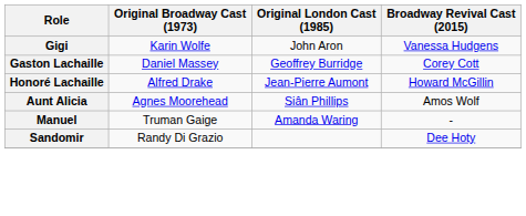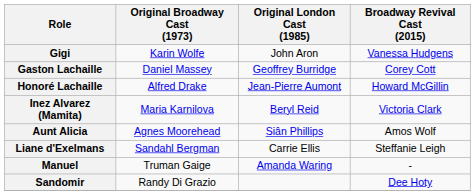+ row: Inez Alvarez (Mamita) | Maria Karnilova | Beryl Reid | Victoria Clark
+ row: Liane d'Exelmans | Sandahl Bergman | Carrie Ellis | Steffanie Leigh
